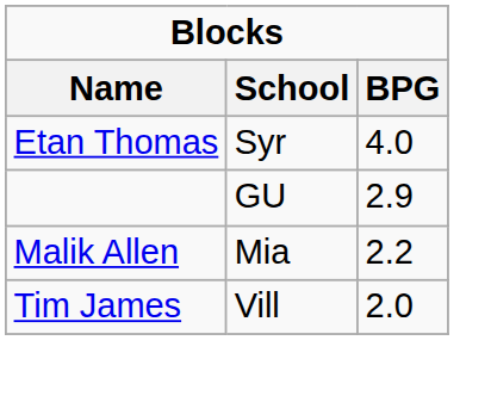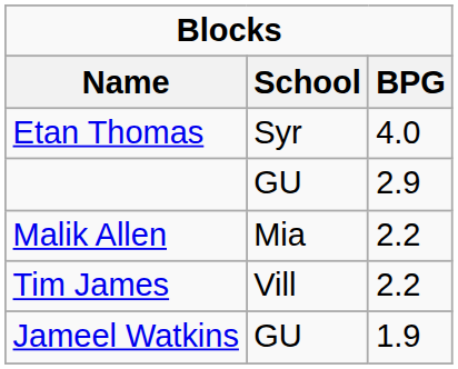Tim James | BPG: 2.0 -> 2.2
+ row: Jameel Watkins | GU | 1.9
